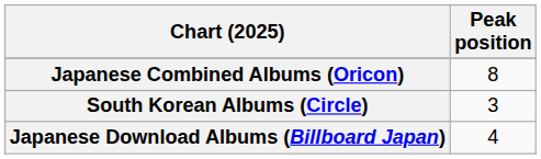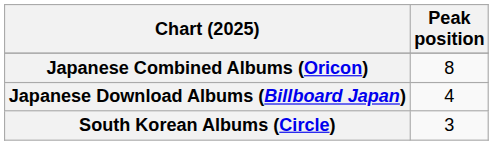rows swapped: Japanese Download Albums (Billboard Japan) <-> South Korean Albums (Circle)
